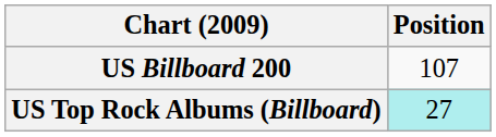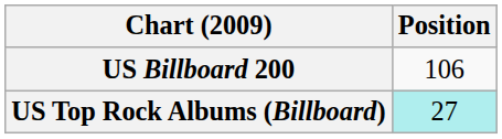US Billboard 200 | Position: 107 -> 106
